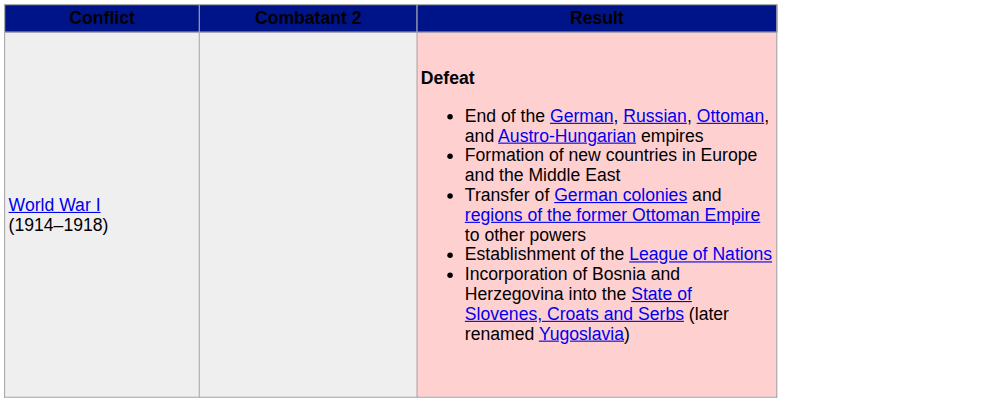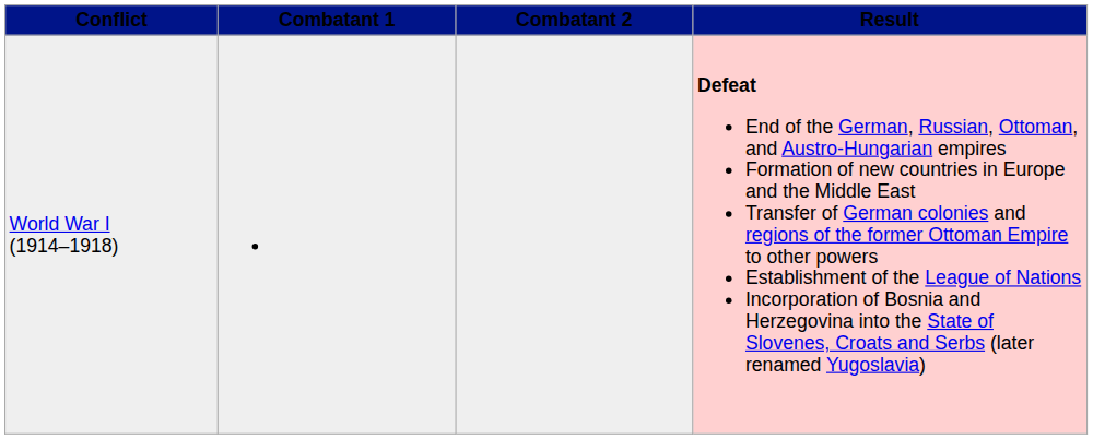+ column: Combatant 1
